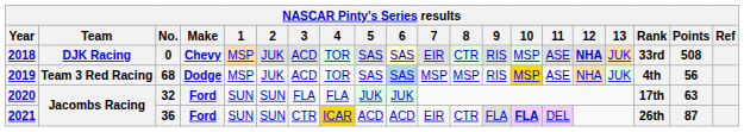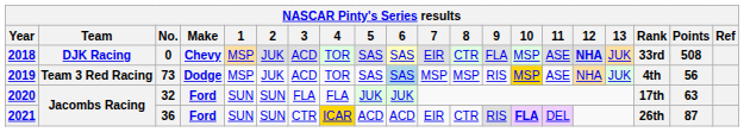2018 | 9: RIS -> FLA
2019 | No.: 68 -> 73
2021 | 9: FLA -> RIS
